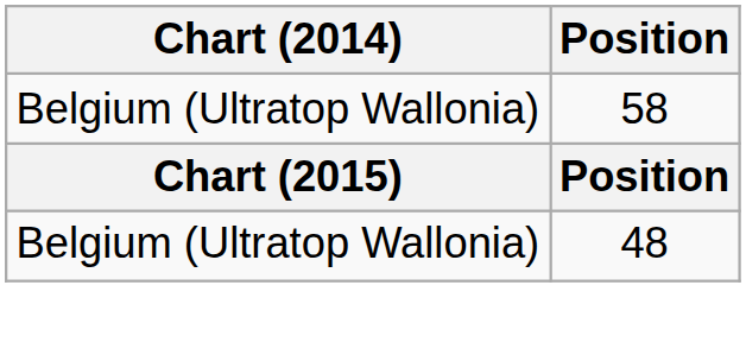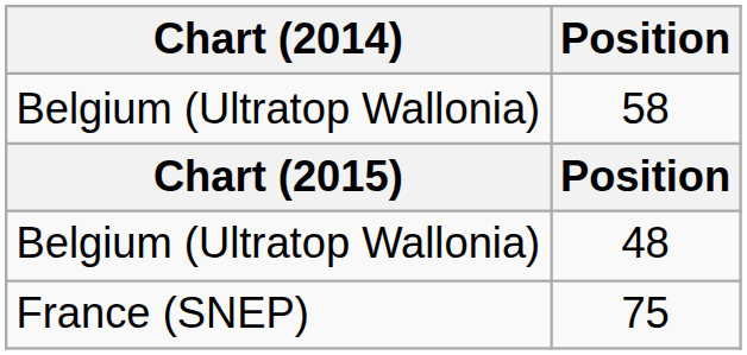+ row: France (SNEP) | 75
